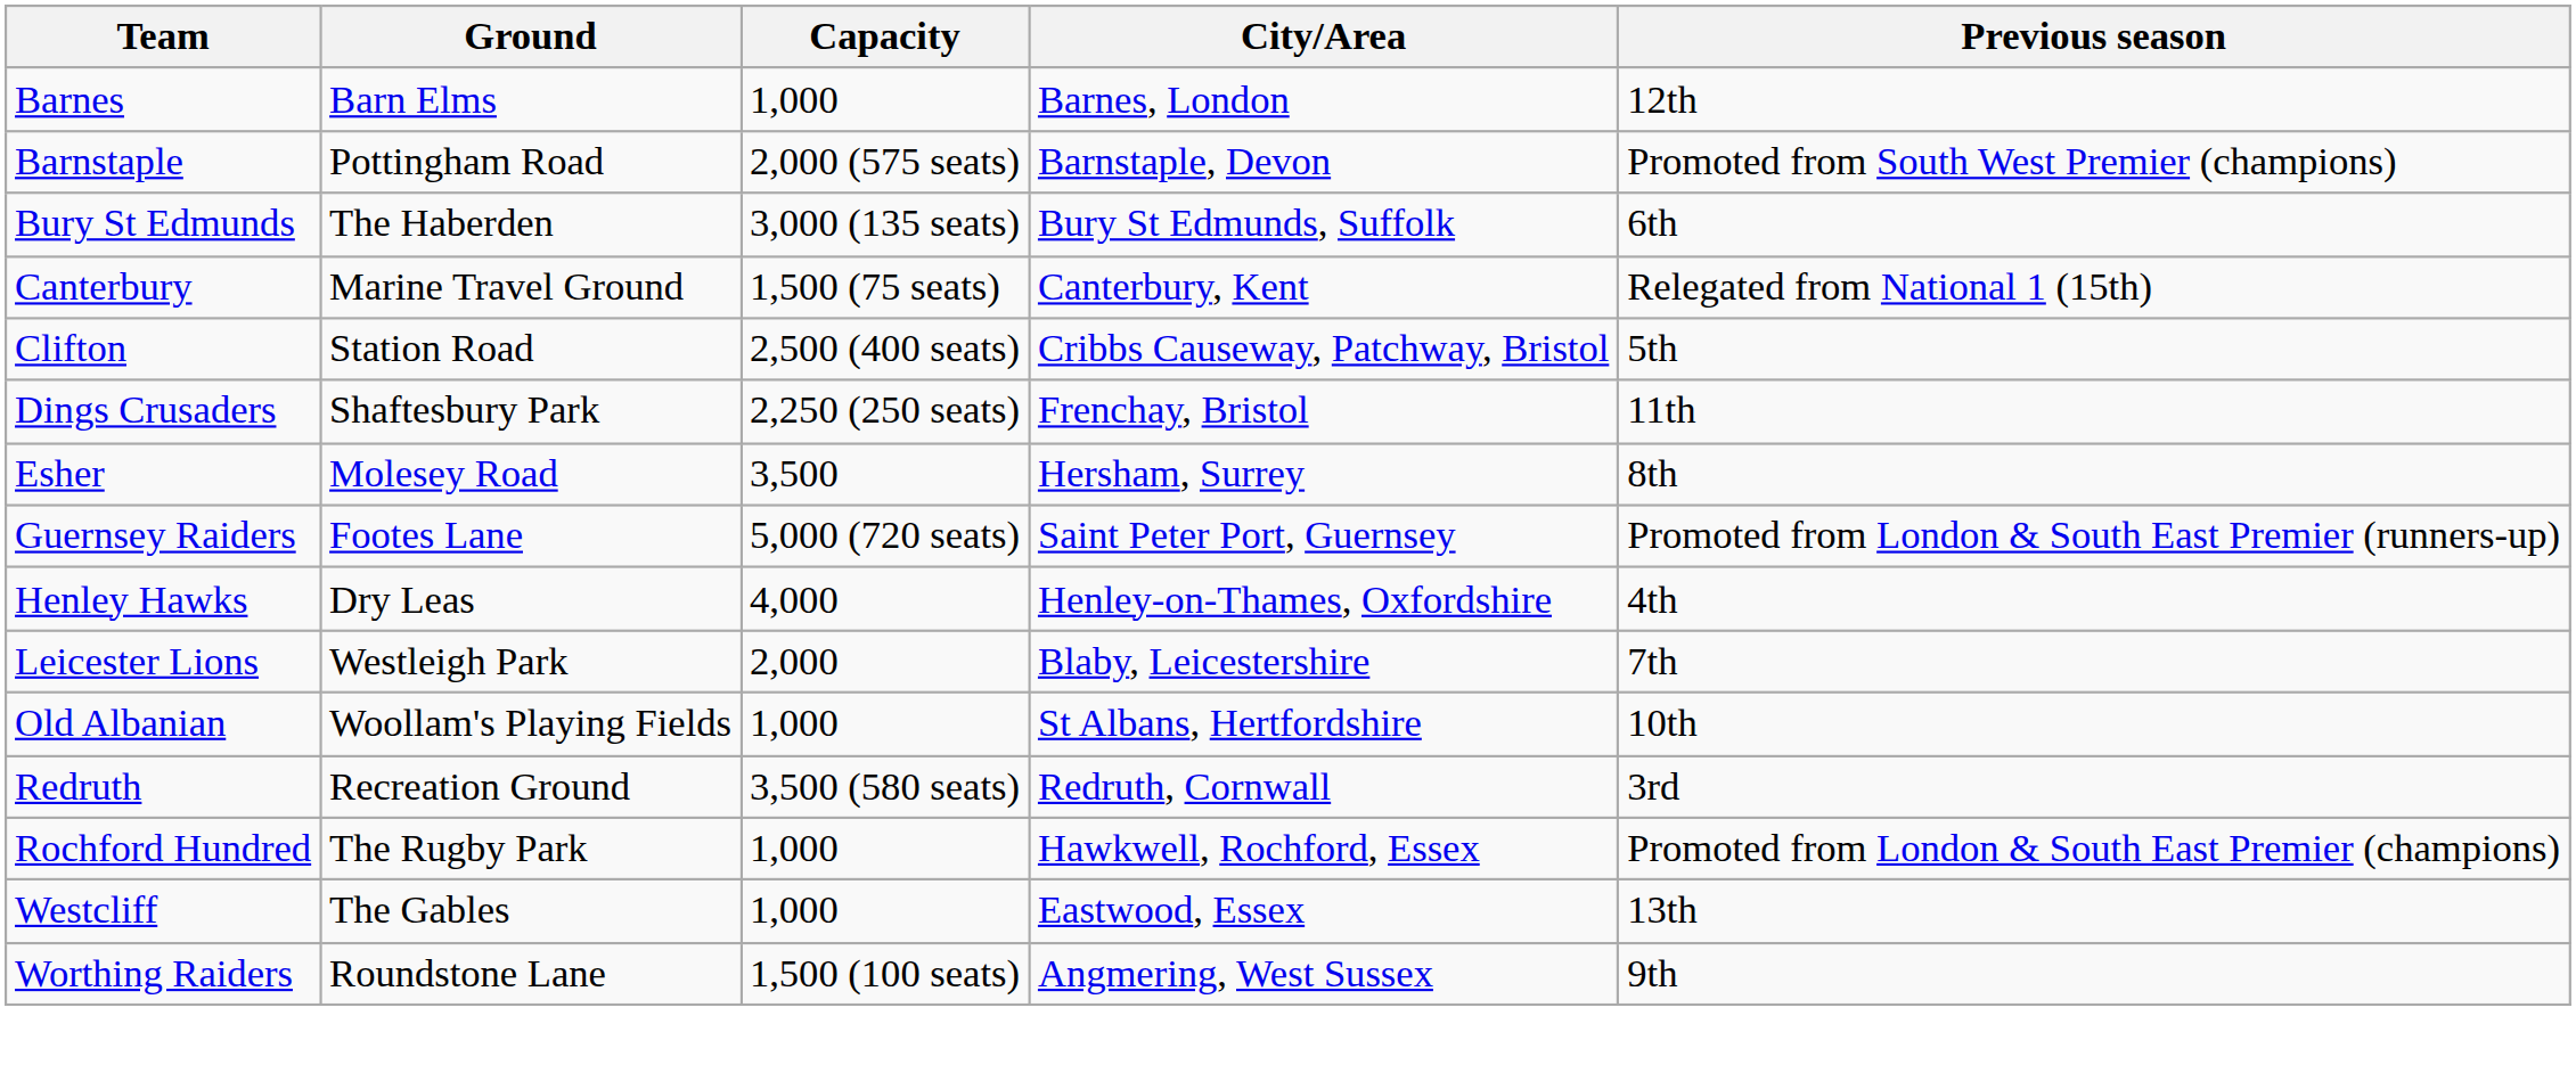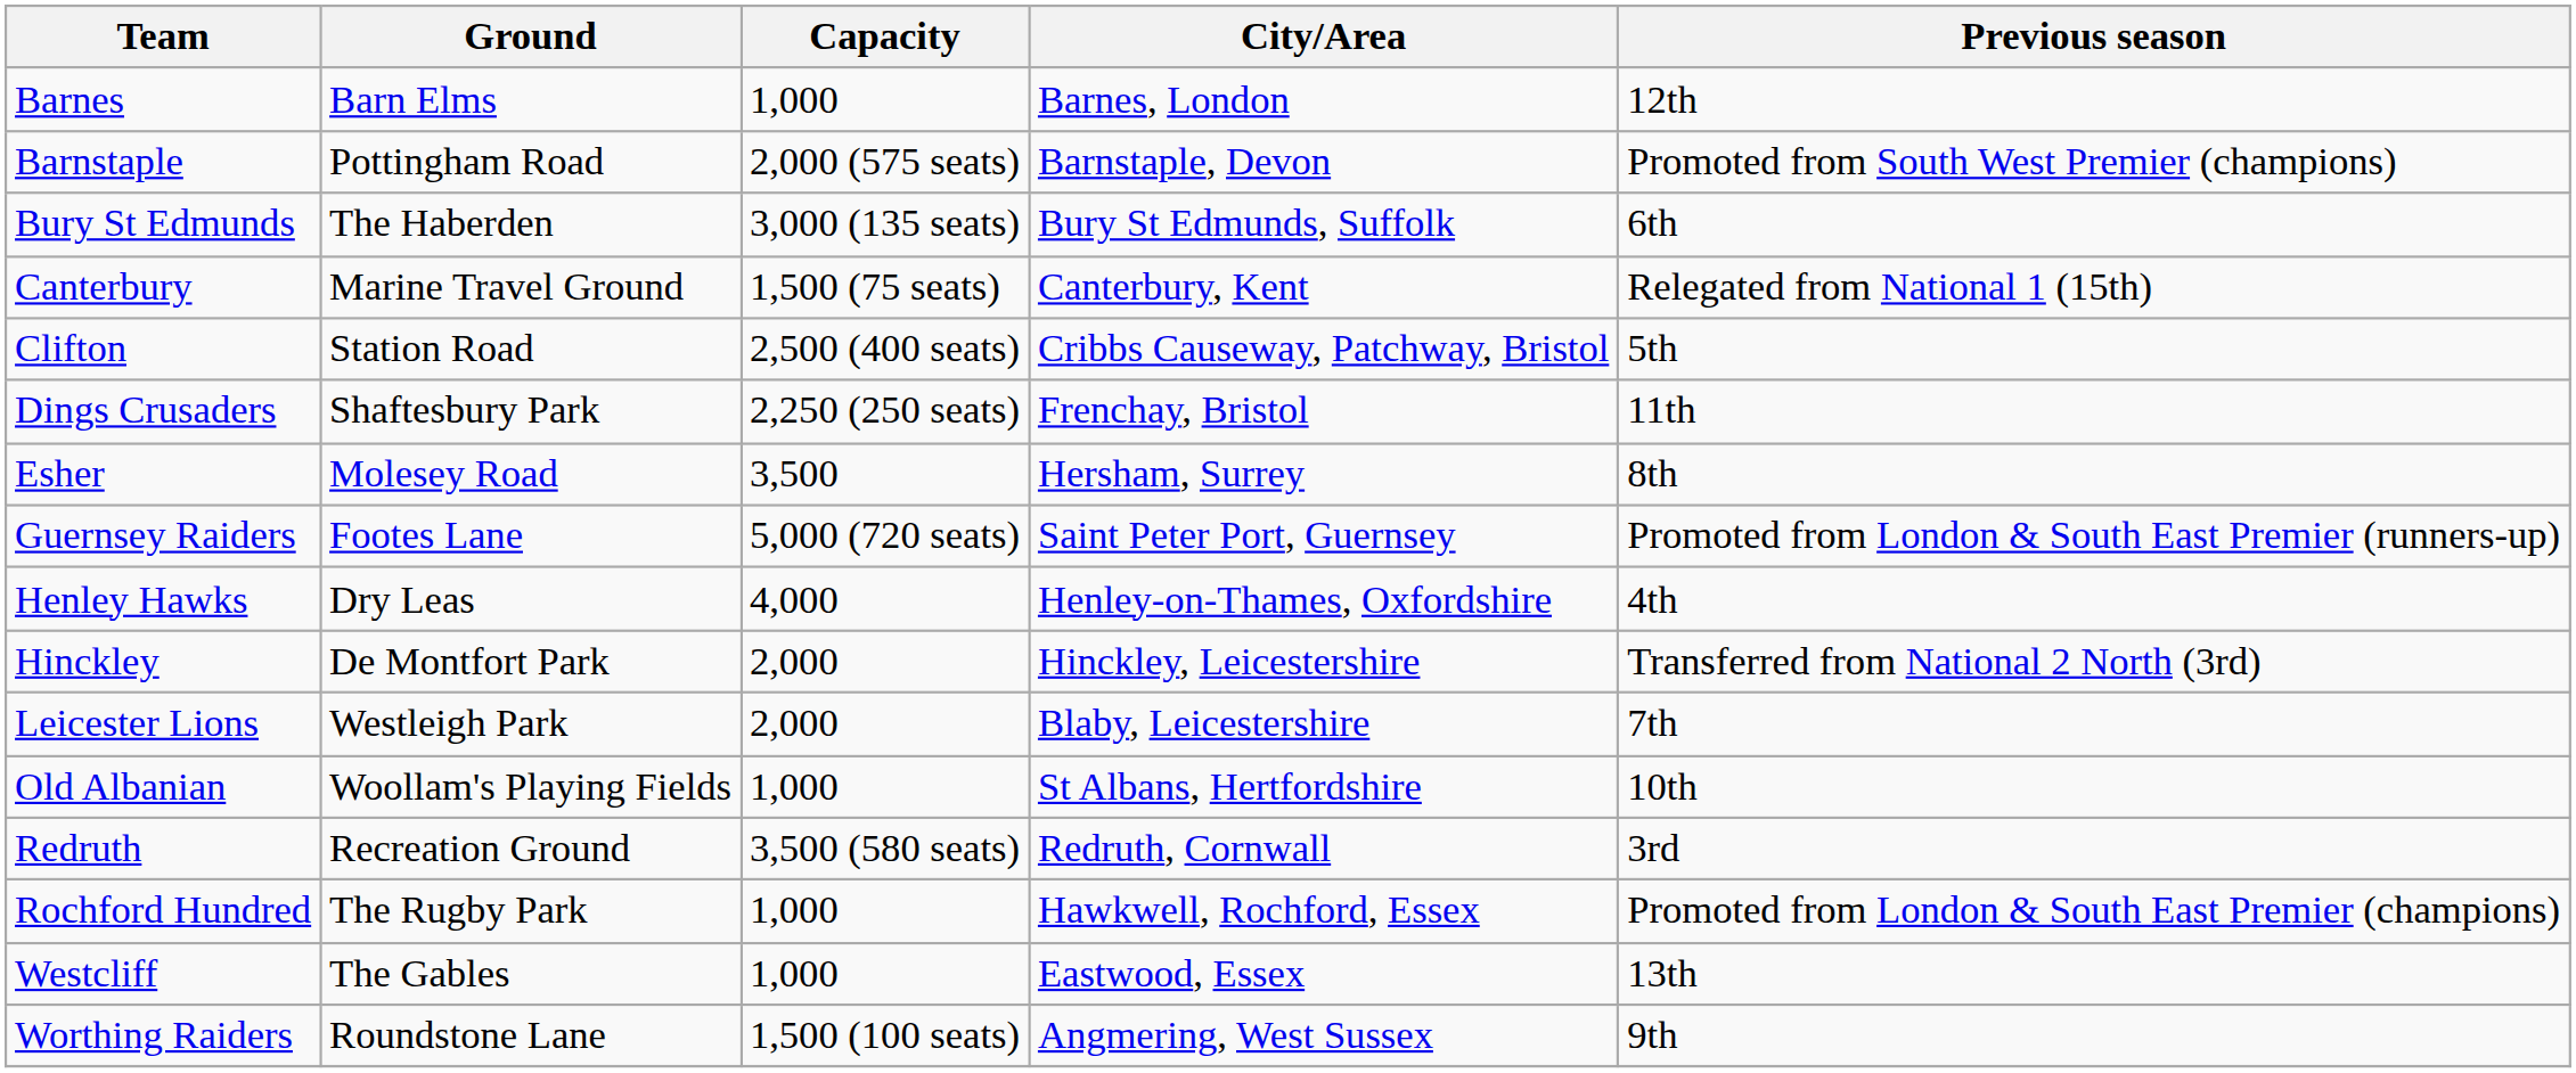+ row: Hinckley | De Montfort Park | 2,000 | Hinckley, Leicestershire | Transferred from National 2 North (3rd)
